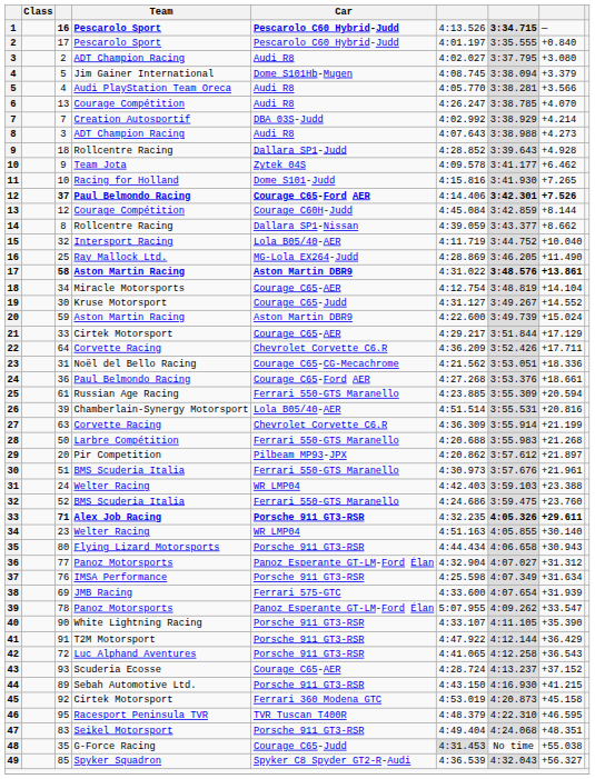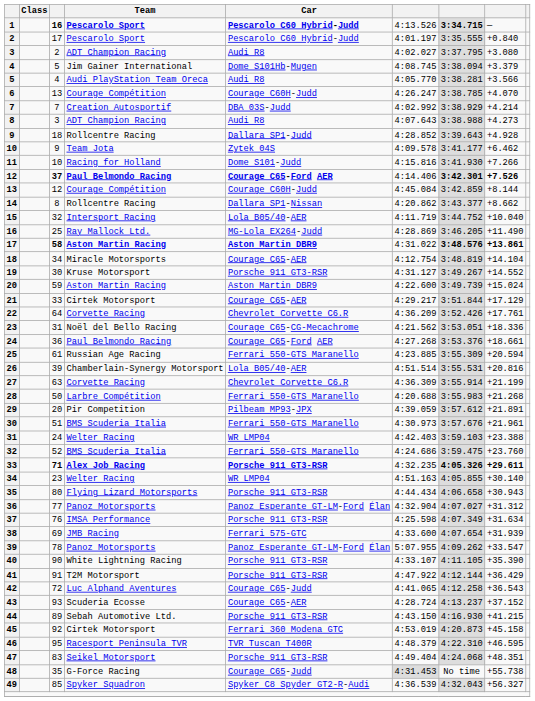6 | Car: Audi R8 -> Courage C60H-Judd
11 | column 8: +7.265 -> +7.266
14 | column 6: 4:39.059 -> 4:20.862
19 | Car: Courage C65-Judd -> Porsche 911 GT3-RSR
22 | column 8: +17.711 -> +17.761
29 | column 6: 4:20.862 -> 4:39.059
29 | column 8: +21.897 -> +21.891
42 | Car: Porsche 911 GT3-RSR -> Courage C65-Judd
48 | column 8: +55.038 -> +55.738
